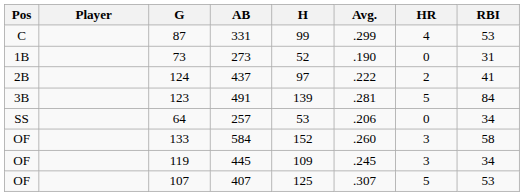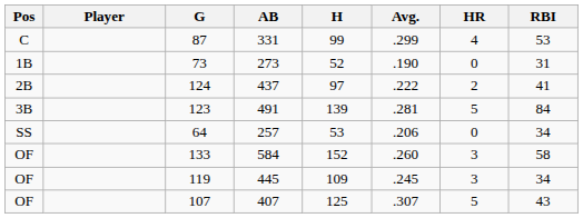107 | RBI: 53 -> 43
